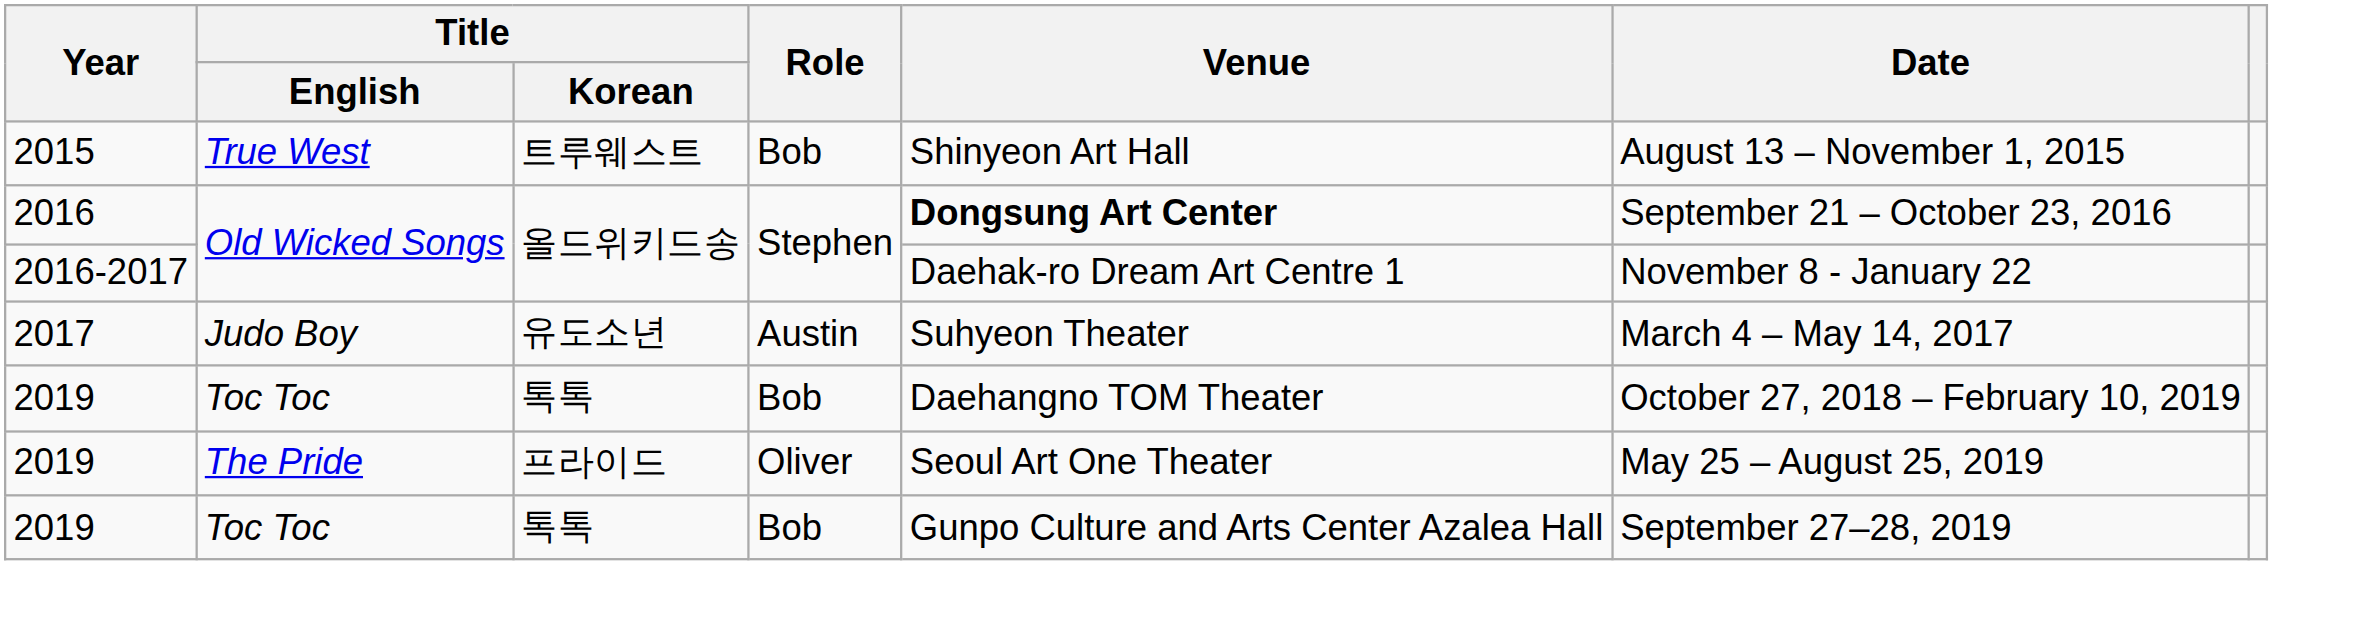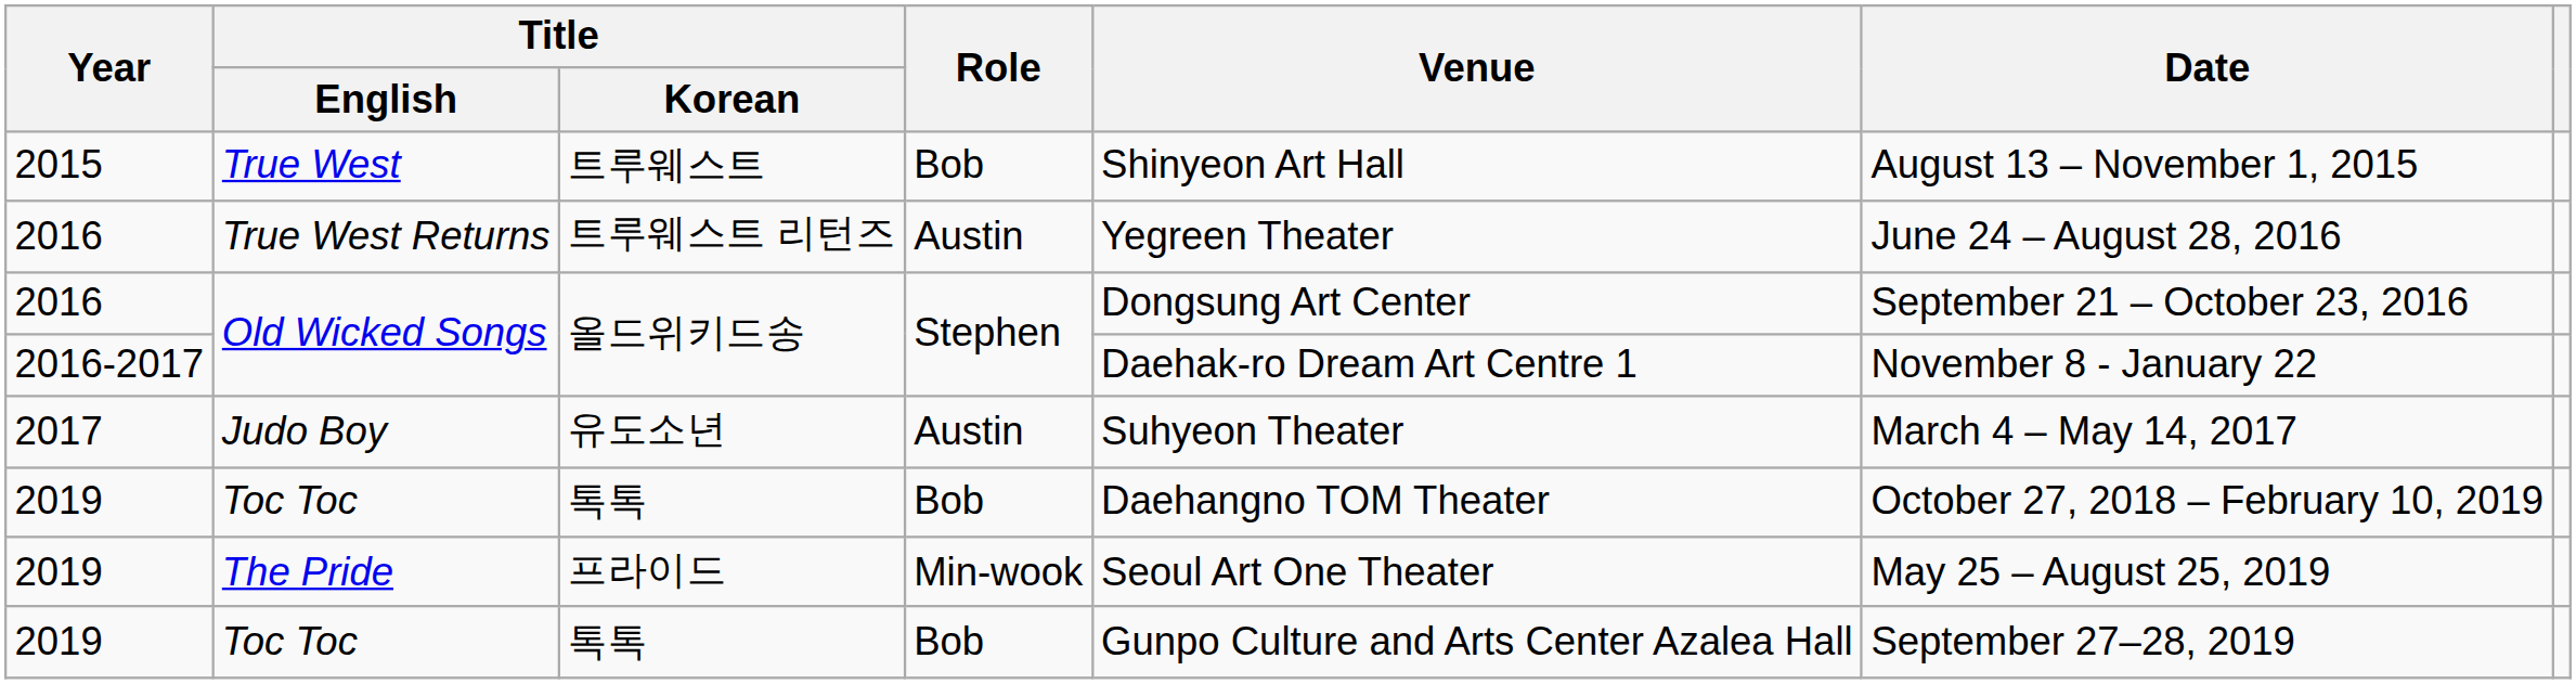+ row: 2016 | True West Returns | 트루웨스트 리턴즈 | Austin | Yegreen Theater | June 24 – August 28, 2016
2016 / Old Wicked Songs | Venue: bold -> normal
The Pride | Role: Oliver -> Min-wook
